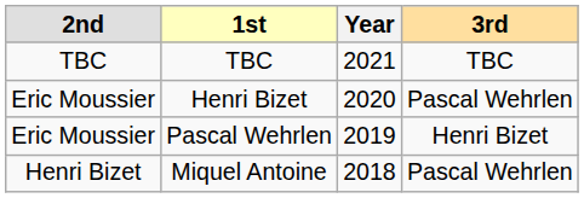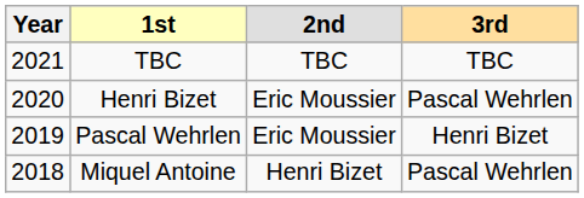columns swapped: Year <-> 2nd
